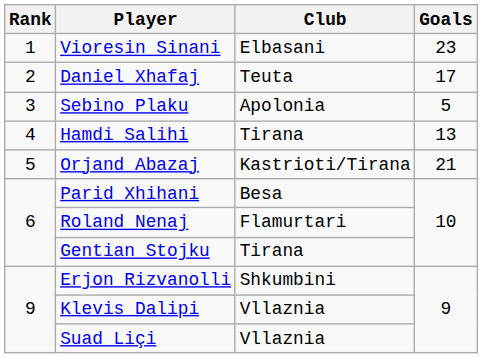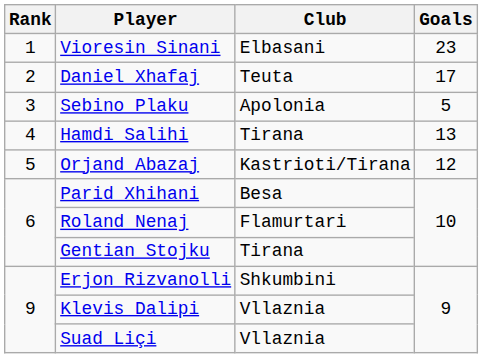Orjand Abazaj | Goals: 21 -> 12
